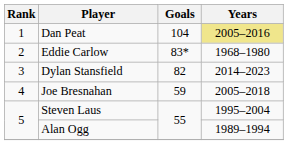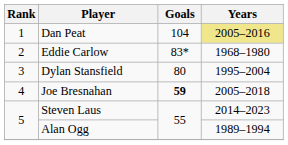Dylan Stansfield | Goals: 82 -> 80
Dylan Stansfield | Years: 2014–2023 -> 1995–2004
Joe Bresnahan | Goals: normal -> bold
Steven Laus | Years: 1995–2004 -> 2014–2023
